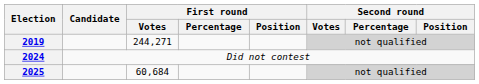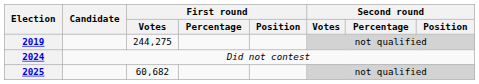2019 | First round / Votes: 244,271 -> 244,275
2025 | First round / Votes: 60,684 -> 60,682
